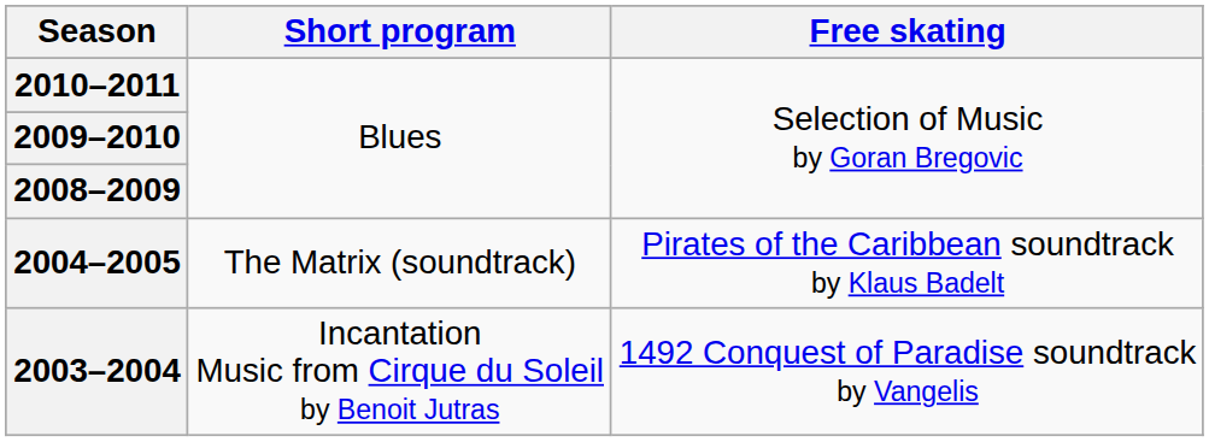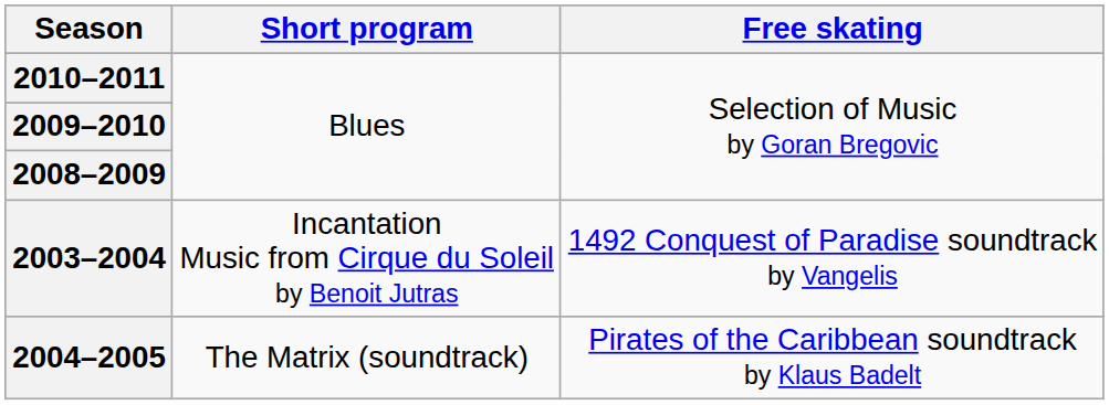rows swapped: 2004–2005 <-> 2003–2004
